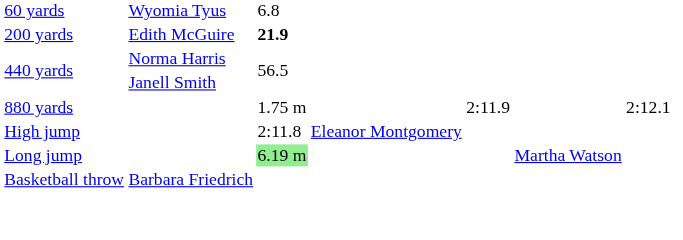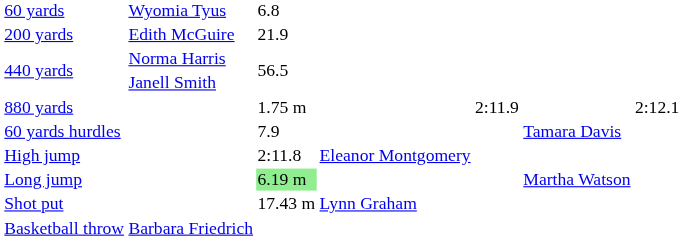200 yards | column 3: bold -> normal
+ row: 60 yards hurdles | 7.9 | Tamara Davis
+ row: Shot put | 17.43 m | Lynn Graham
